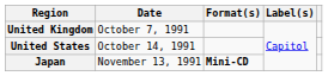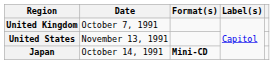United States | Date: October 14, 1991 -> November 13, 1991
Japan | Date: November 13, 1991 -> October 14, 1991
